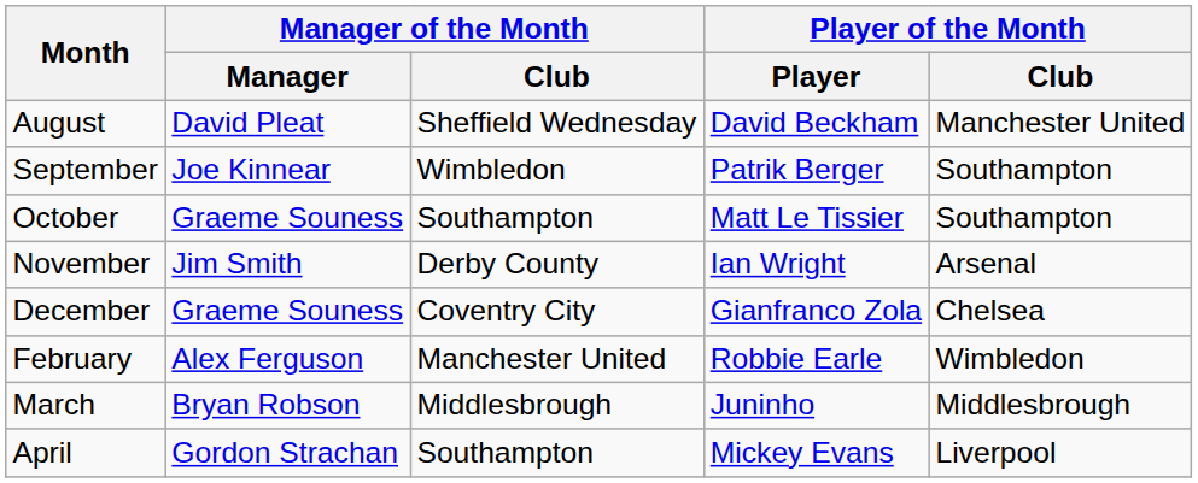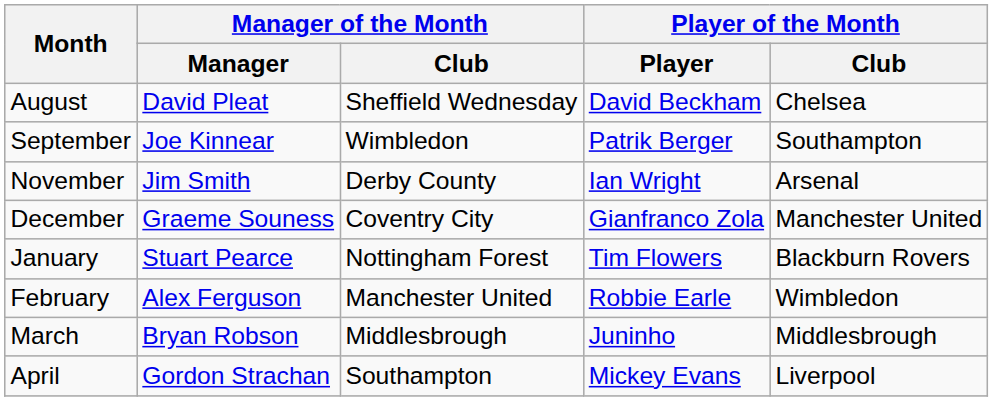August | Player of the Month / Club: Manchester United -> Chelsea
- row: October | Graeme Souness | Southampton | Matt Le Tissier | Southampton
December | Player of the Month / Club: Chelsea -> Manchester United
+ row: January | Stuart Pearce | Nottingham Forest | Tim Flowers | Blackburn Rovers
